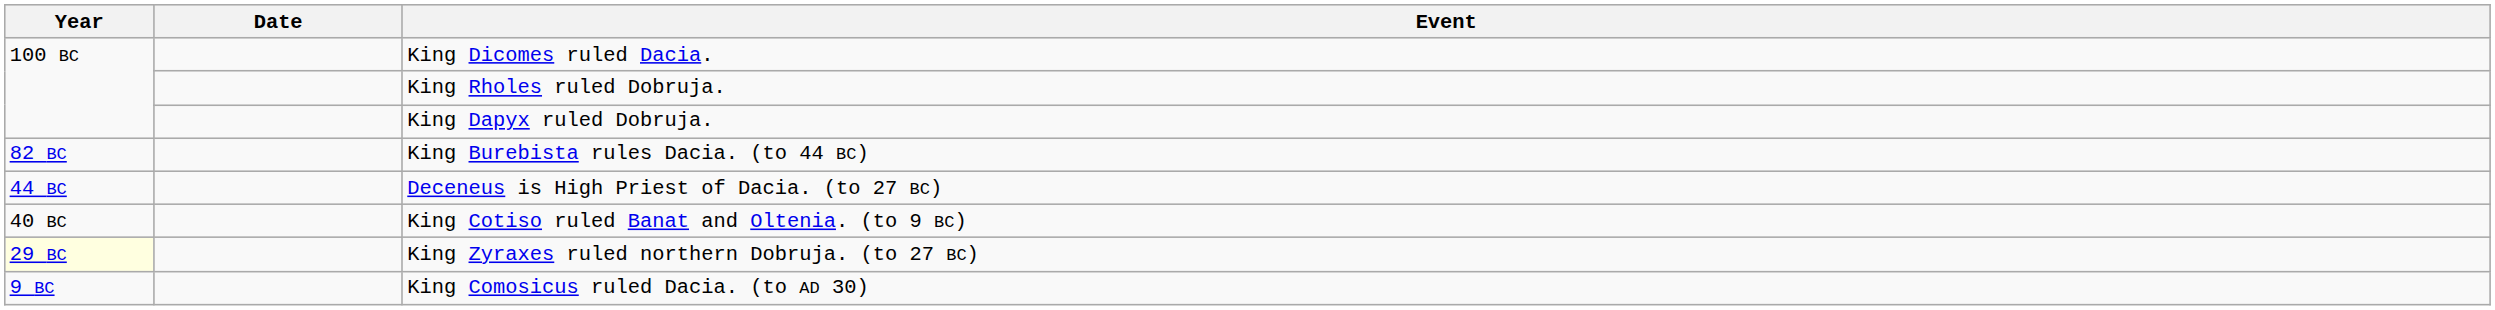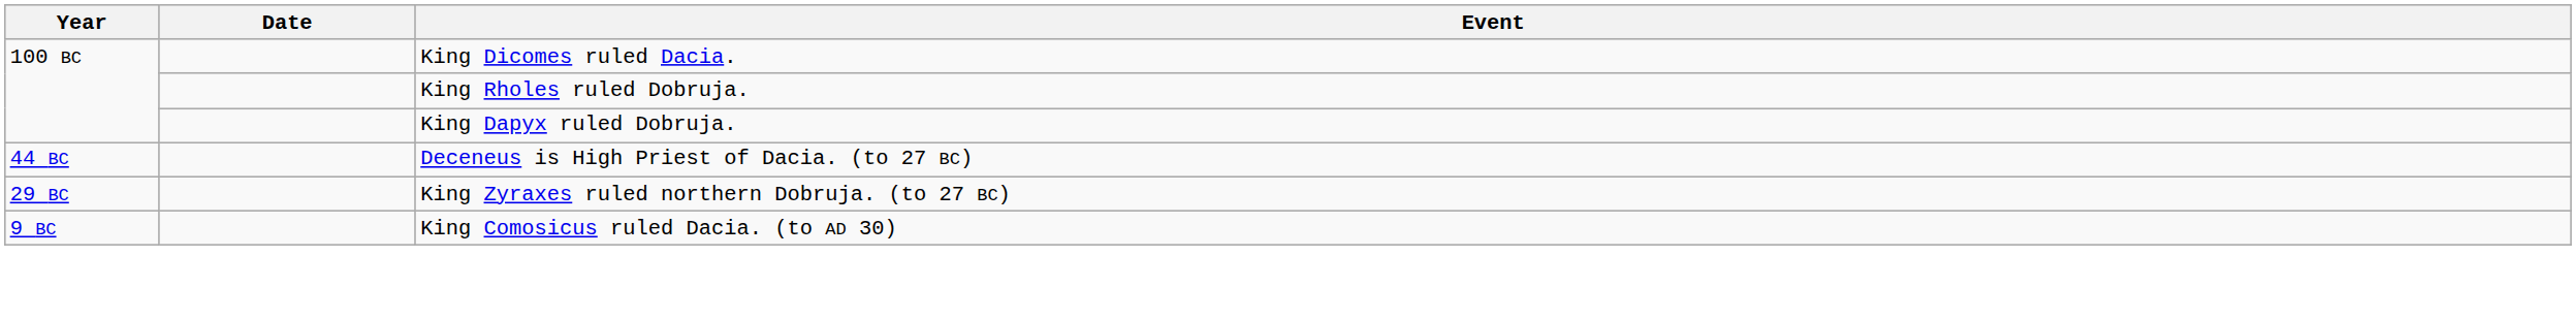- row: 82 BC | King Burebista rules Dacia. (to 44 BC)
- row: 40 BC | King Cotiso ruled Banat and Oltenia. (to 9 BC)
King Zyraxes ruled northern Dobruja. (to 27 BC) | Year: lightyellow background -> no background
